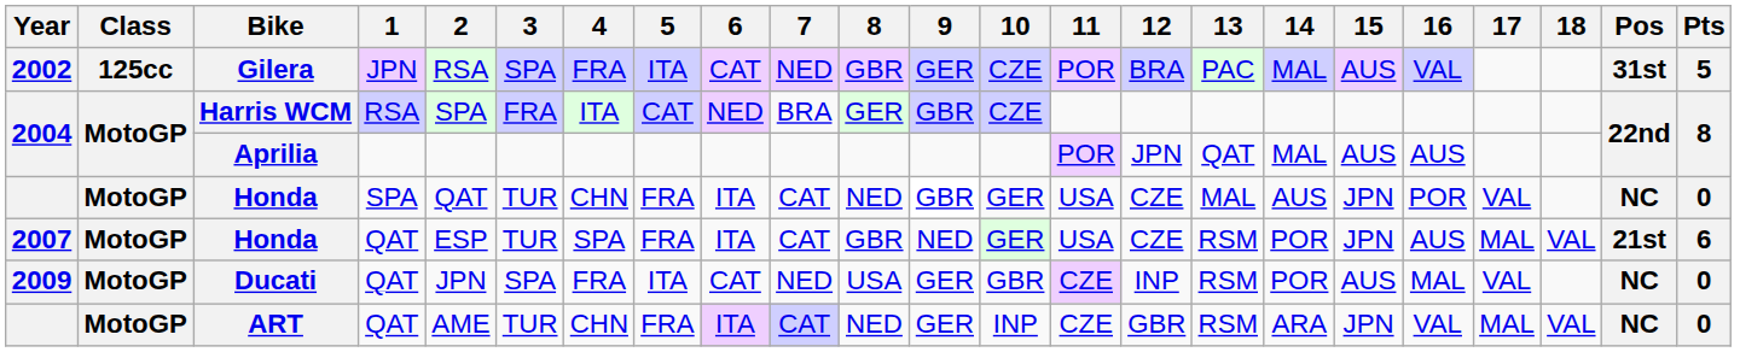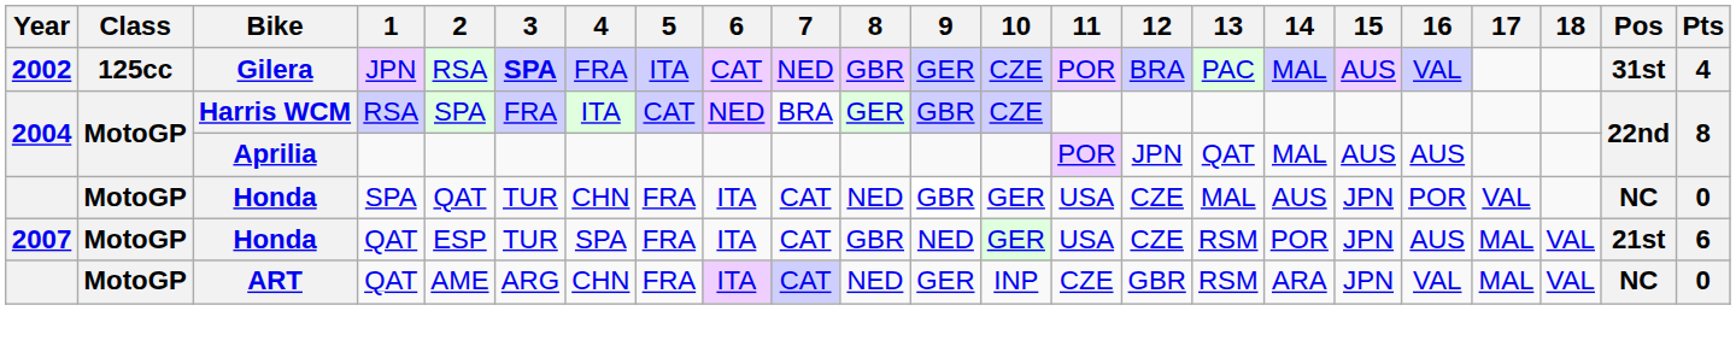Gilera | 3: normal -> bold
Gilera | Pts: 5 -> 4
- row: 2009 | MotoGP | Ducati | QAT | JPN | SPA | FRA | ITA | CAT | NED | USA | GER | GBR | CZE | INP | RSM | POR | AUS | MAL | VAL | NC | 0
ART | 3: TUR -> ARG
